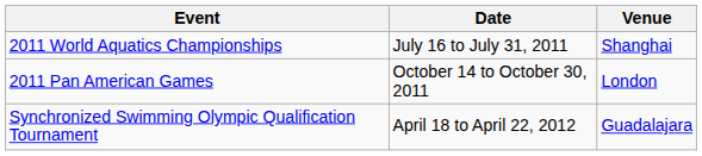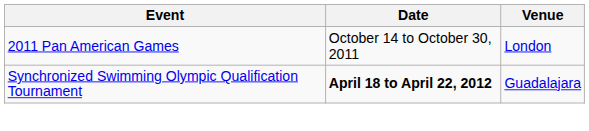- row: 2011 World Aquatics Championships | July 16 to July 31, 2011 | Shanghai
Synchronized Swimming Olympic Qualification Tournament | Date: normal -> bold
